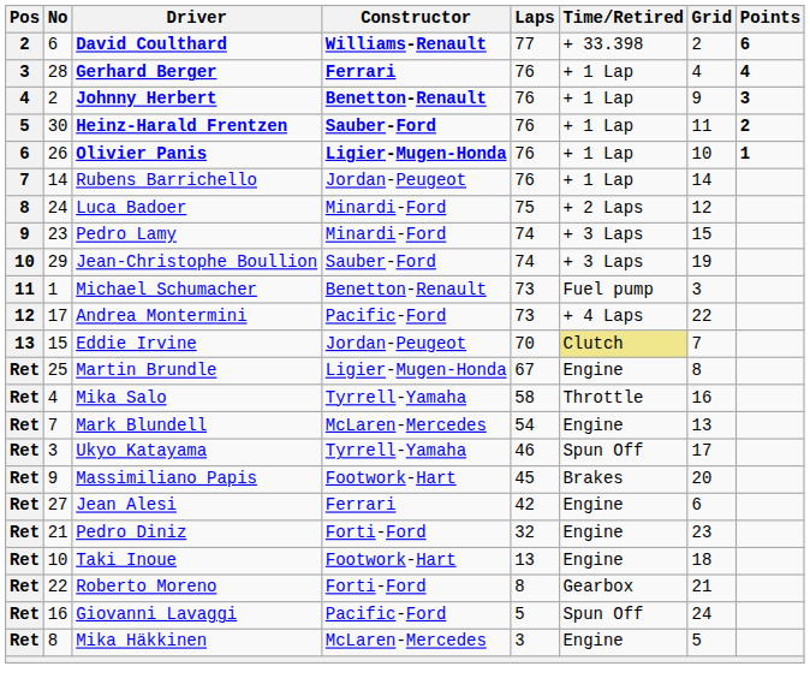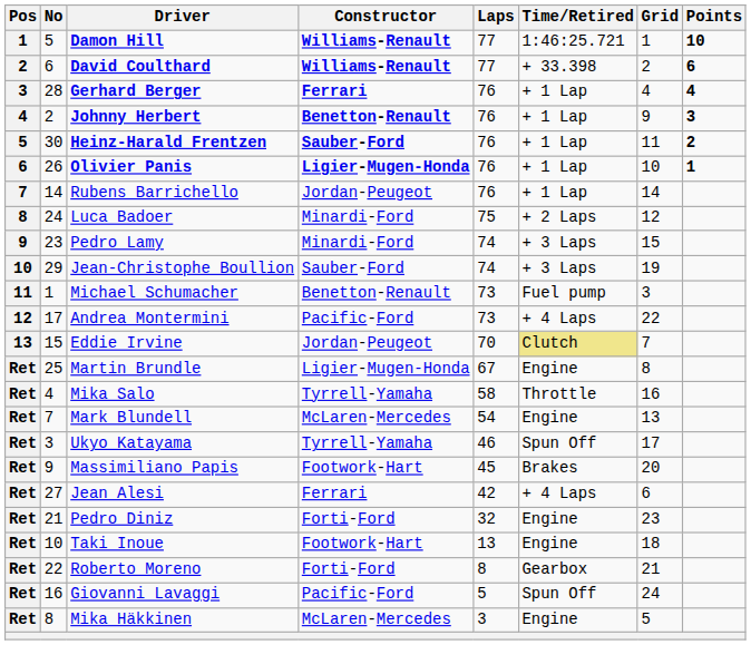+ row: 1 | 5 | Damon Hill | Williams-Renault | 77 | 1:46:25.721 | 1 | 10
Jean Alesi | Time/Retired: Engine -> + 4 Laps
